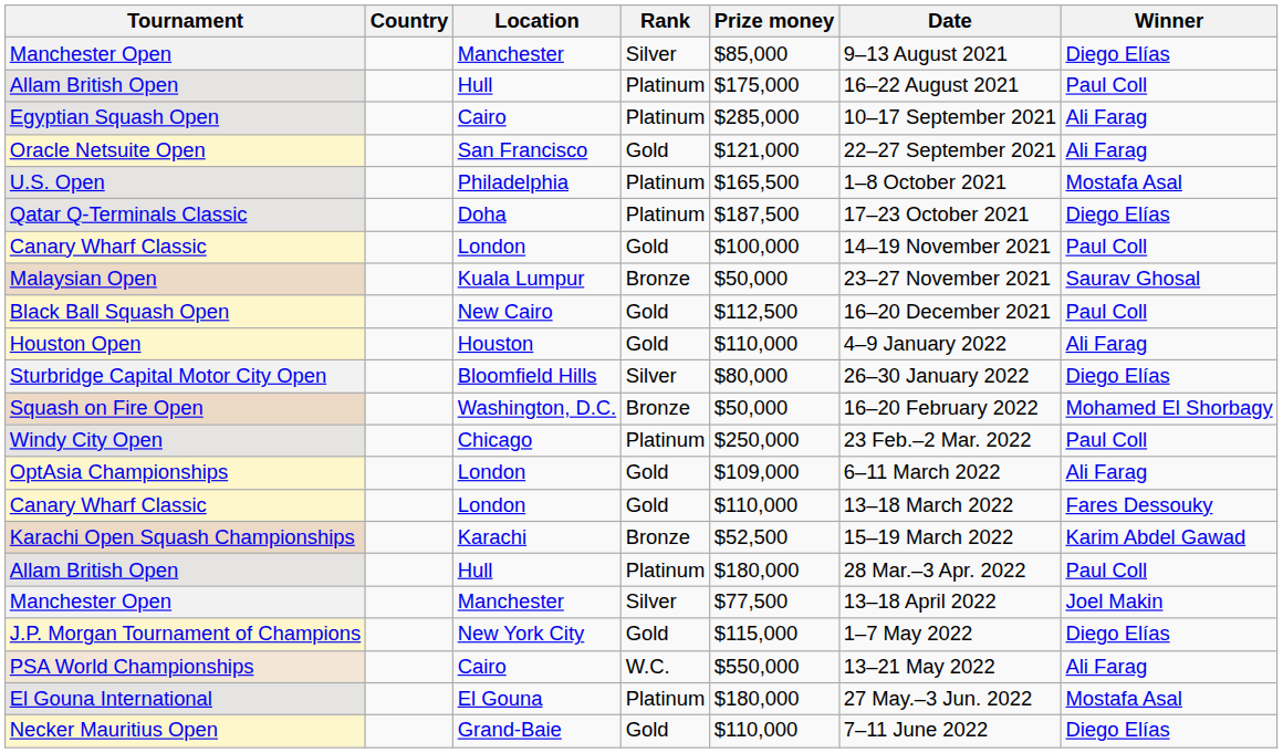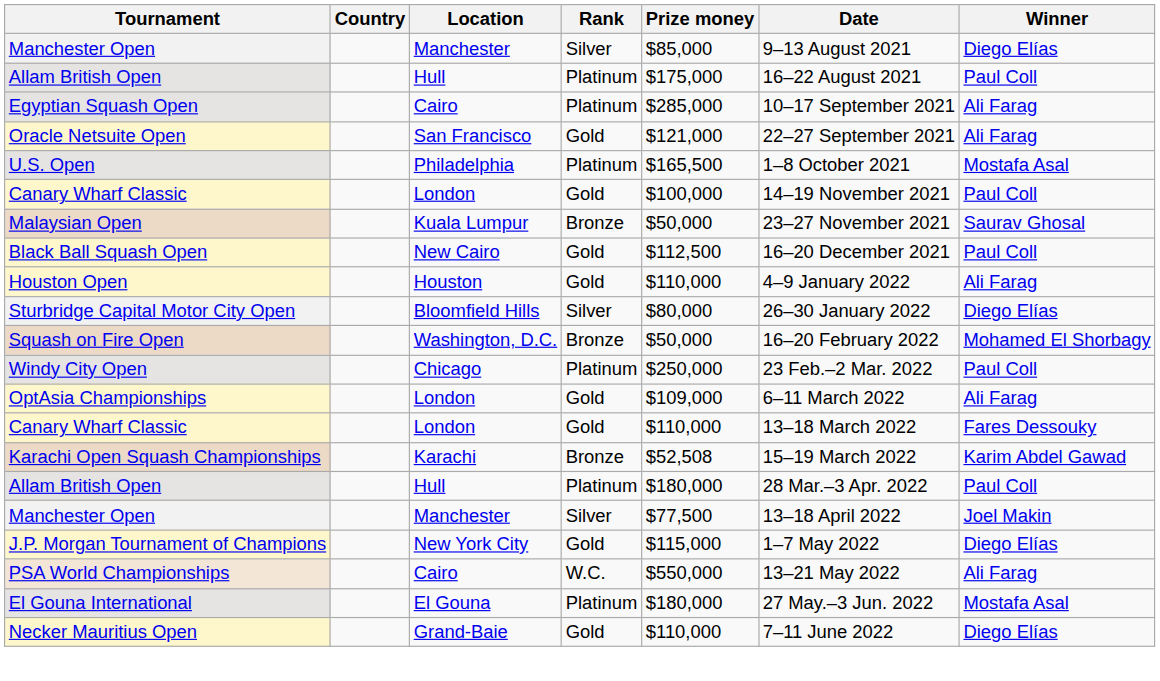- row: Qatar Q-Terminals Classic | Doha | Platinum | $187,500 | 17–23 October 2021 | Diego Elías
Karachi Open Squash Championships | Prize money: $52,500 -> $52,508
